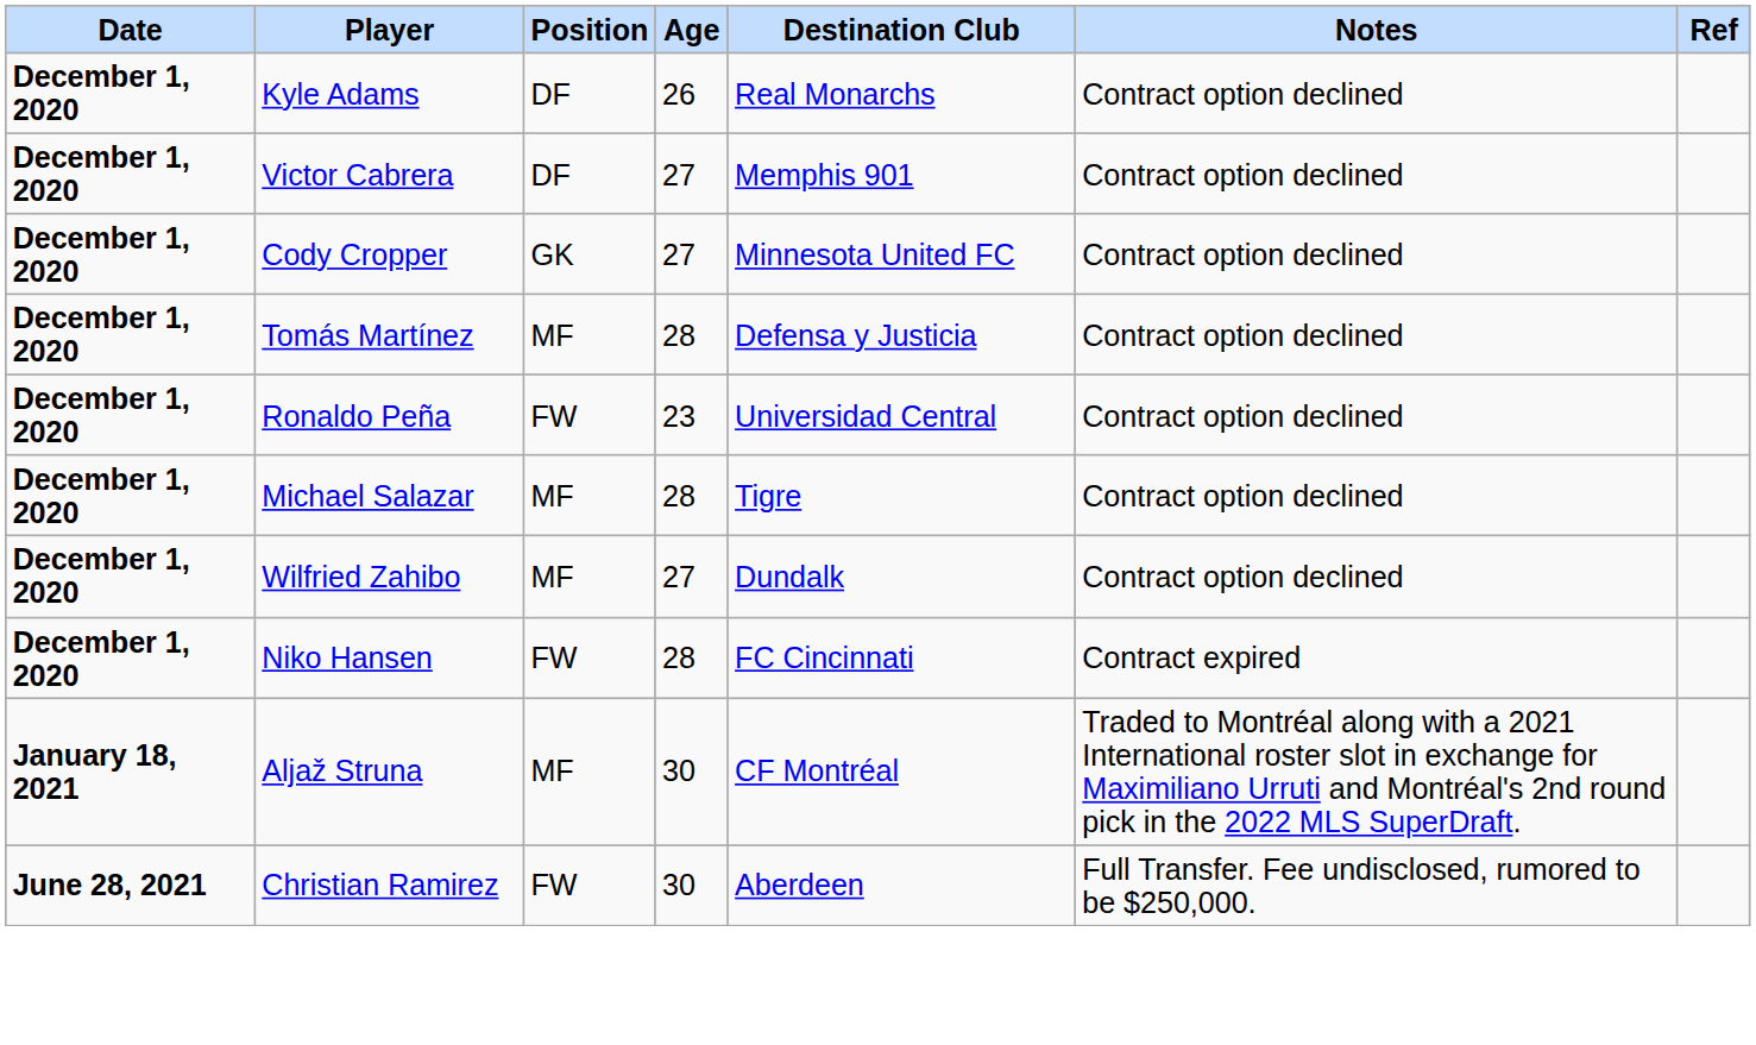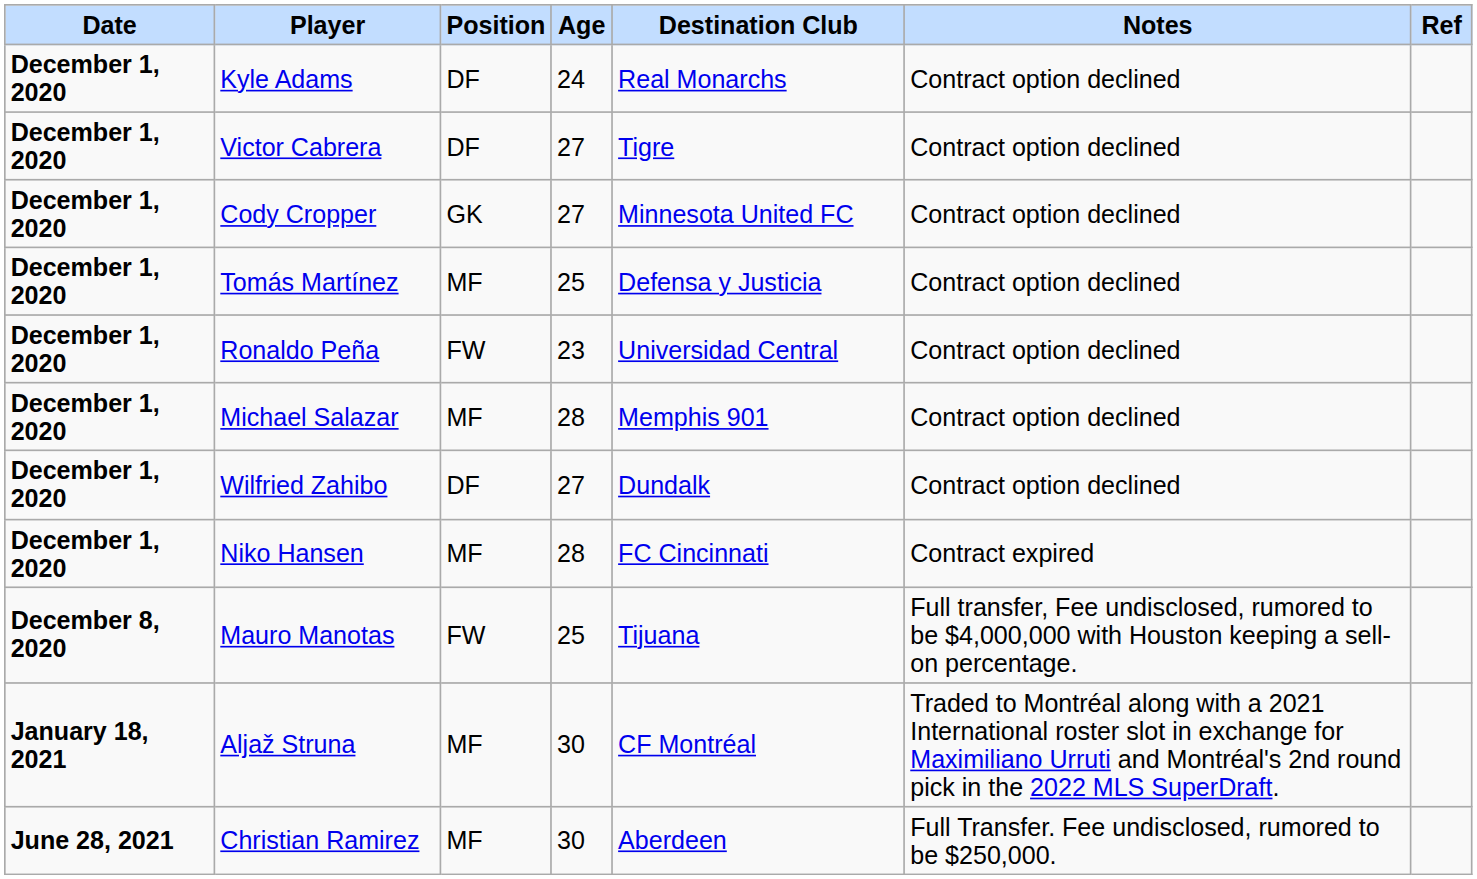Kyle Adams | Age: 26 -> 24
Victor Cabrera | Destination Club: Memphis 901 -> Tigre
Tomás Martínez | Age: 28 -> 25
Michael Salazar | Destination Club: Tigre -> Memphis 901
Wilfried Zahibo | Position: MF -> DF
Niko Hansen | Position: FW -> MF
+ row: December 8, 2020 | Mauro Manotas | FW | 25 | Tijuana | Full transfer, Fee undisclosed, rumored to be $4,000,000 with Houston keeping a sell-on percentage.
Christian Ramirez | Position: FW -> MF
